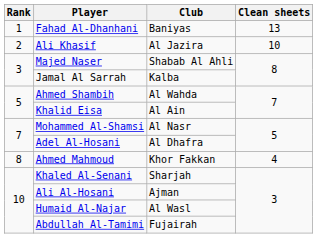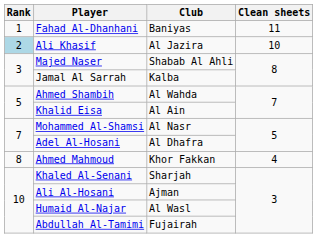Fahad Al-Dhanhani | Clean sheets: 13 -> 11
Ali Khasif | Rank: no background -> lightblue background
